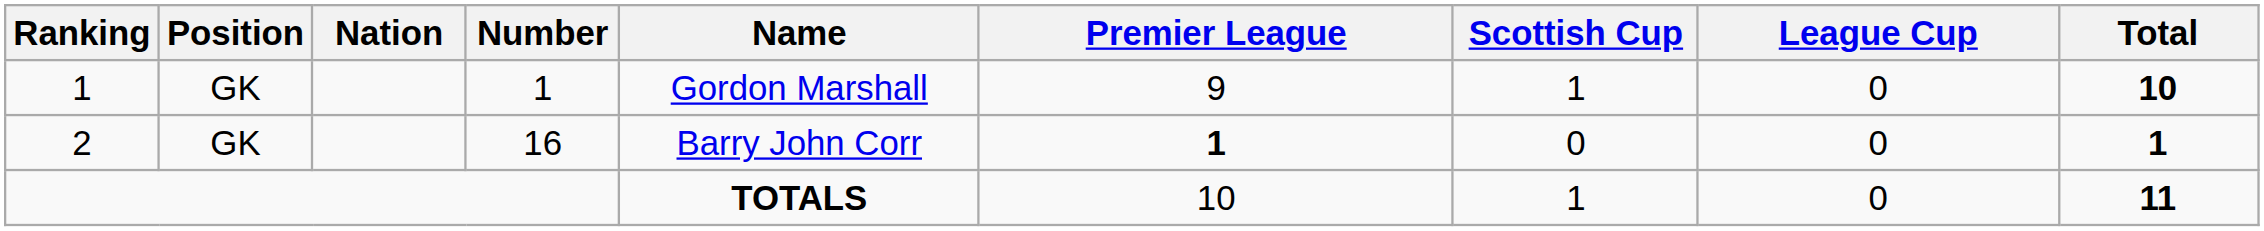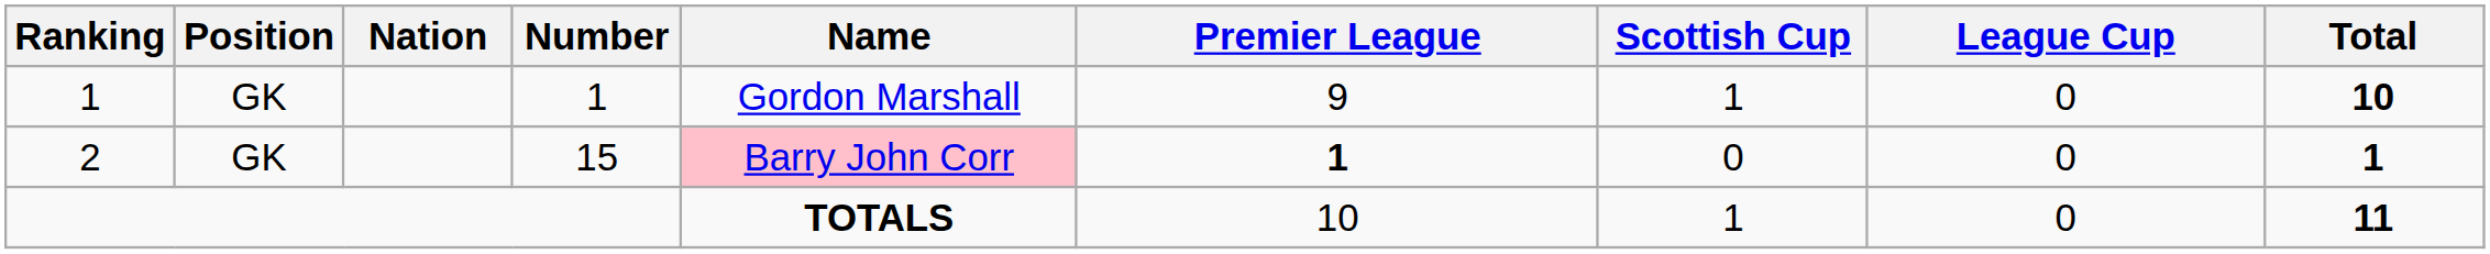2 | Number: 16 -> 15
2 | Name: no background -> pink background
